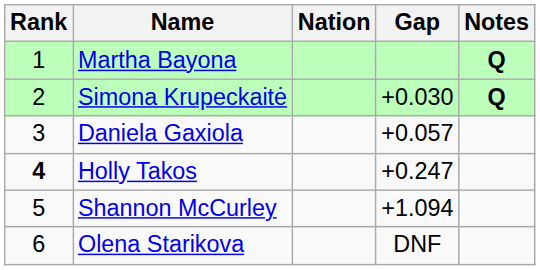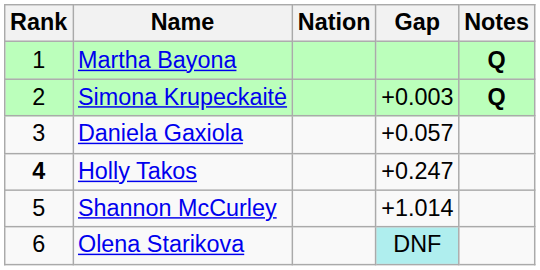Simona Krupeckaitė | Gap: +0.030 -> +0.003
Shannon McCurley | Gap: +1.094 -> +1.014
Olena Starikova | Gap: no background -> paleturquoise background
